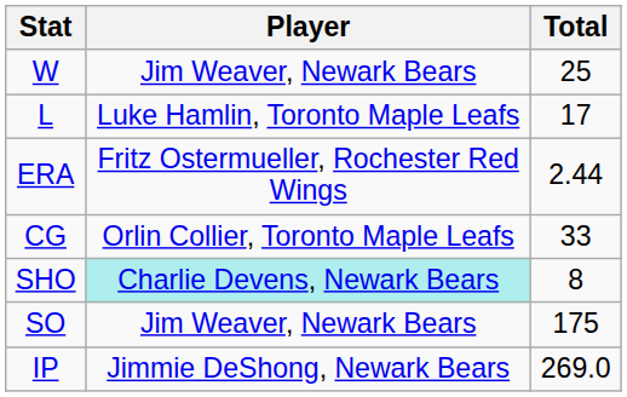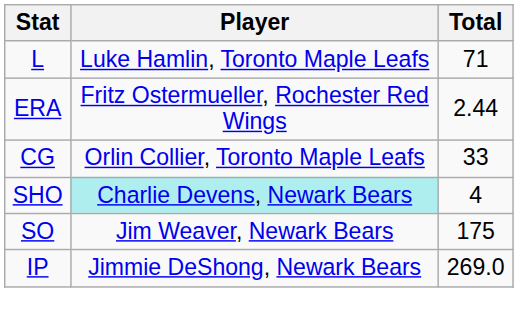- row: W | Jim Weaver, Newark Bears | 25
L | Total: 17 -> 71
SHO | Total: 8 -> 4
